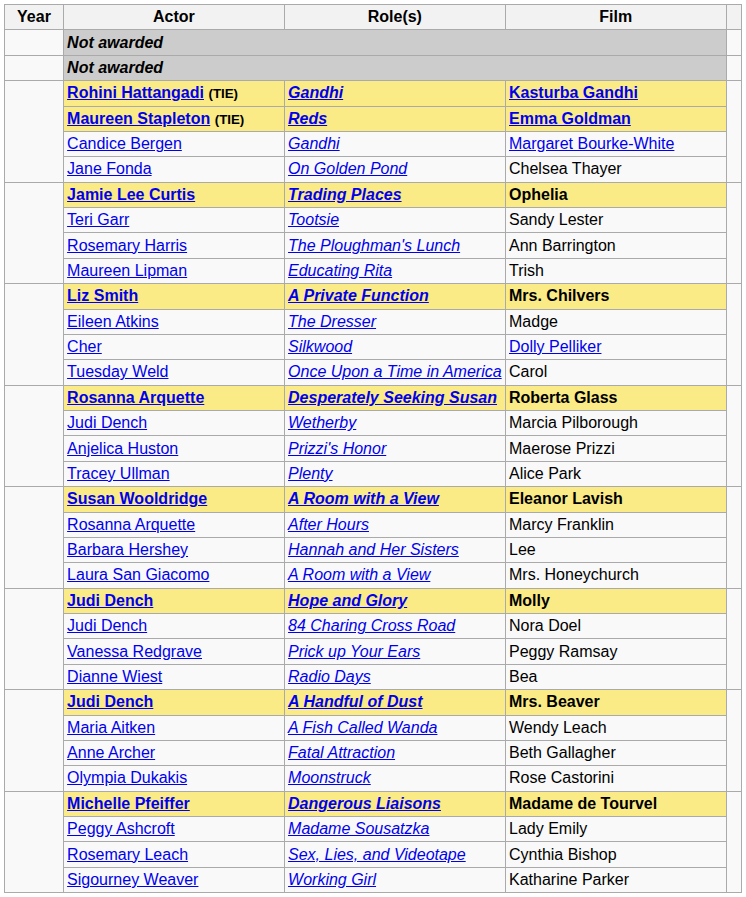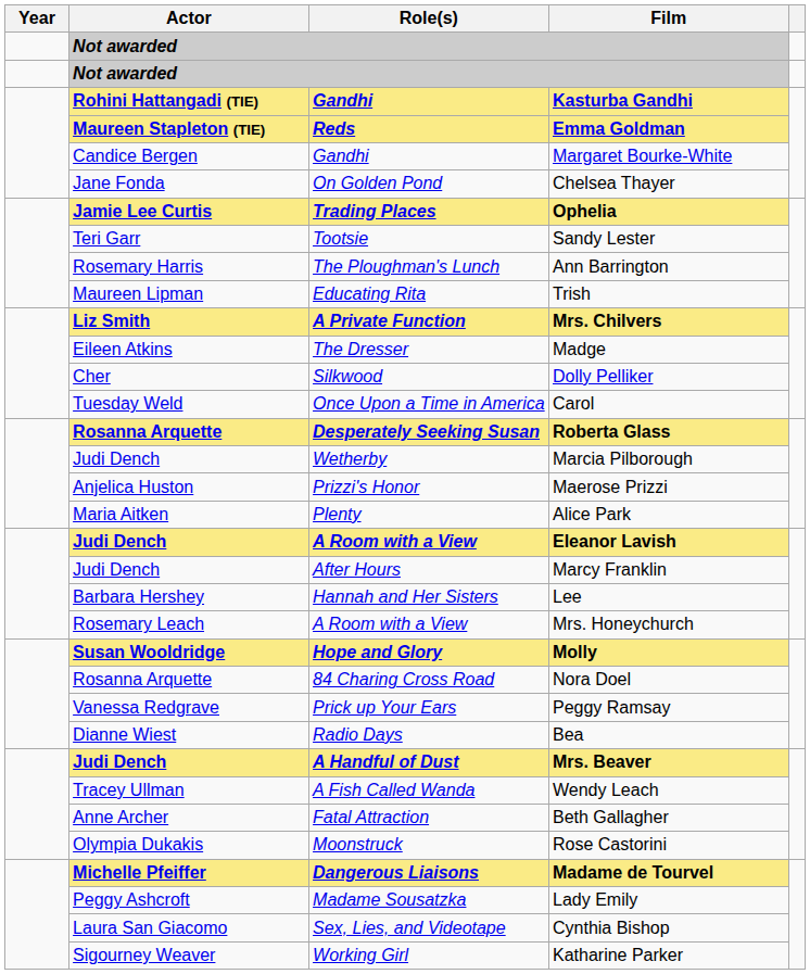Alice Park | Actor: Tracey Ullman -> Maria Aitken
Eleanor Lavish | Actor: Susan Wooldridge -> Judi Dench
Marcy Franklin | Actor: Rosanna Arquette -> Judi Dench
Mrs. Honeychurch | Actor: Laura San Giacomo -> Rosemary Leach
Molly | Actor: Judi Dench -> Susan Wooldridge
Nora Doel | Actor: Judi Dench -> Rosanna Arquette
Wendy Leach | Actor: Maria Aitken -> Tracey Ullman
Cynthia Bishop | Actor: Rosemary Leach -> Laura San Giacomo
